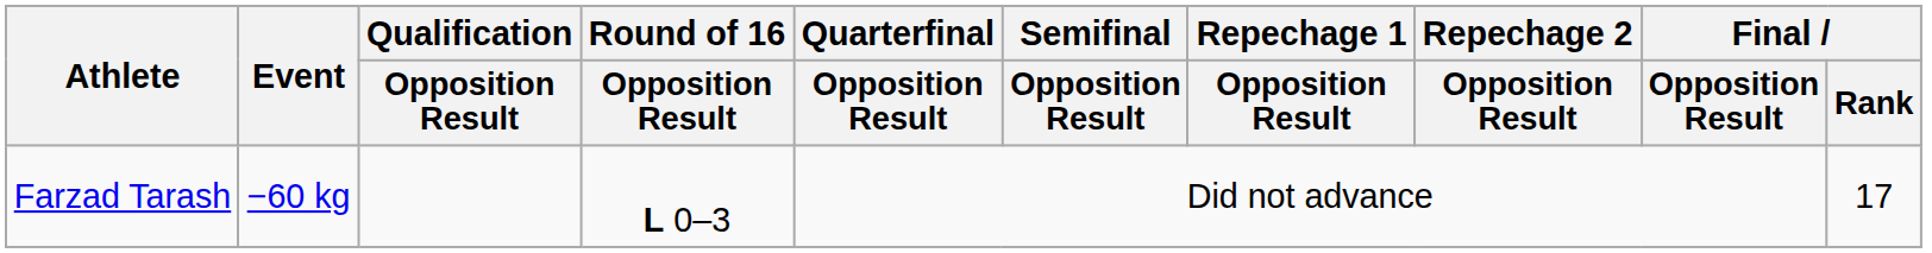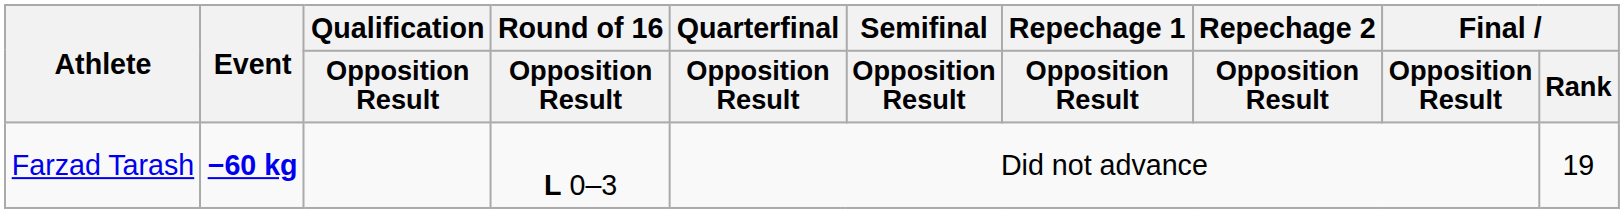Farzad Tarash | Event: normal -> bold
Farzad Tarash | Final / Rank: 17 -> 19
